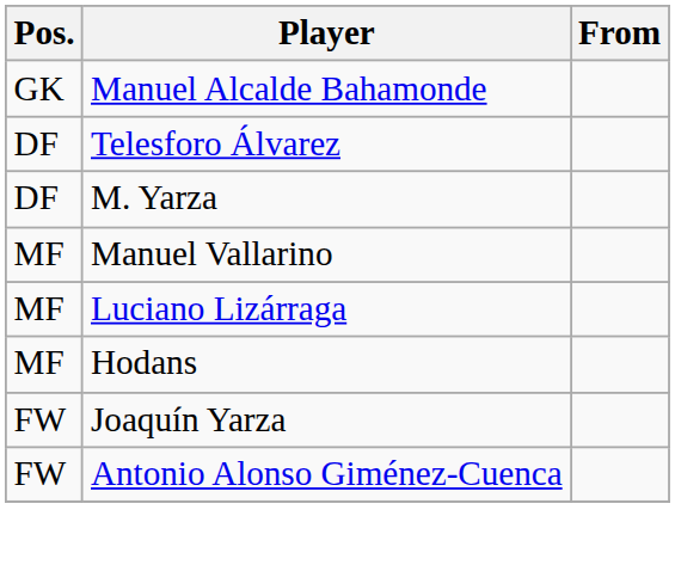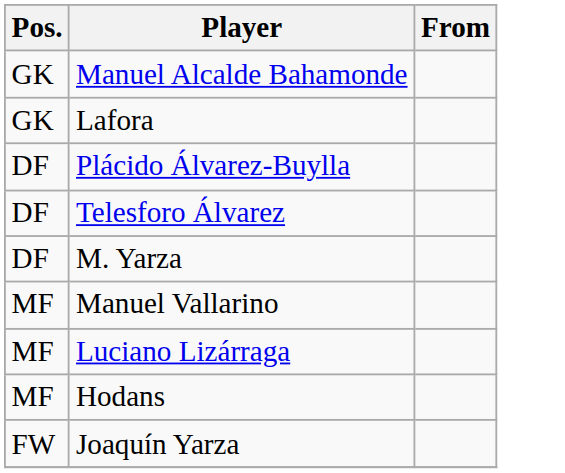+ row: GK | Lafora
+ row: DF | Plácido Álvarez-Buylla
- row: FW | Antonio Alonso Giménez-Cuenca
